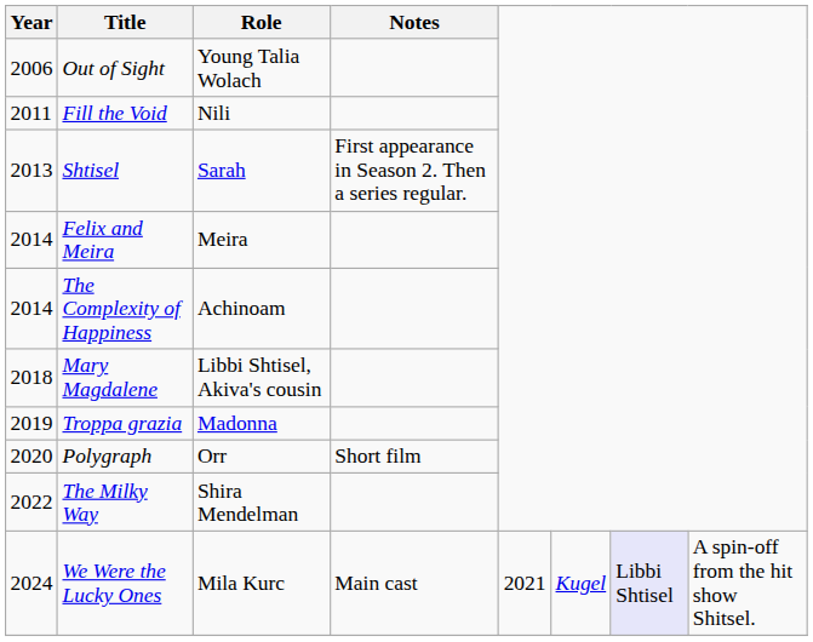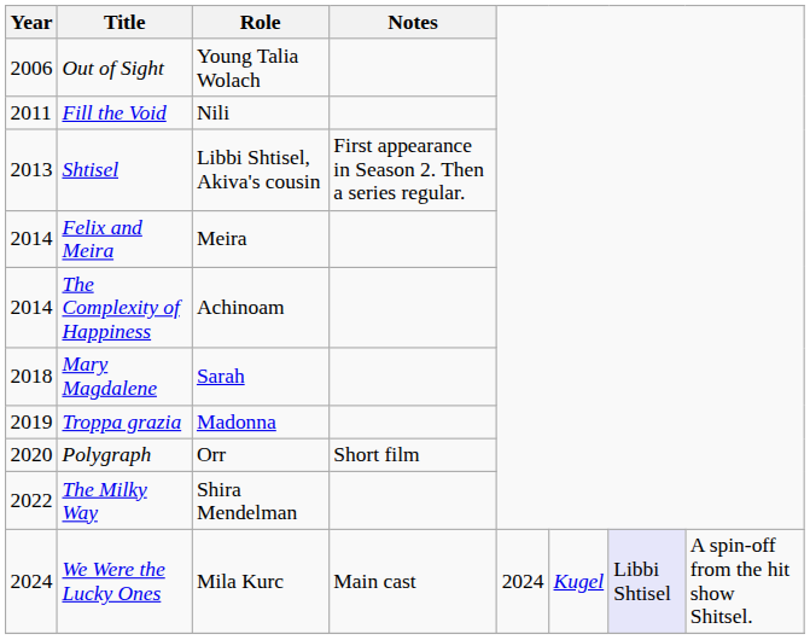Shtisel | Role: Sarah -> Libbi Shtisel, Akiva's cousin
Mary Magdalene | Role: Libbi Shtisel, Akiva's cousin -> Sarah
We Were the Lucky Ones | column 5: 2021 -> 2024
